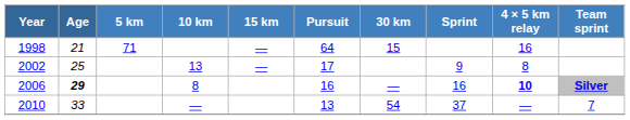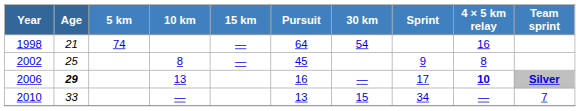1998 | 5 km: 71 -> 74
1998 | 30 km: 15 -> 54
2002 | 10 km: 13 -> 8
2002 | Pursuit: 17 -> 45
2006 | 10 km: 8 -> 13
2006 | Sprint: 16 -> 17
2010 | 30 km: 54 -> 15
2010 | Sprint: 37 -> 34
